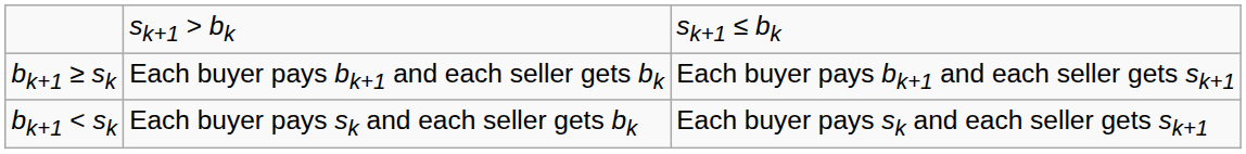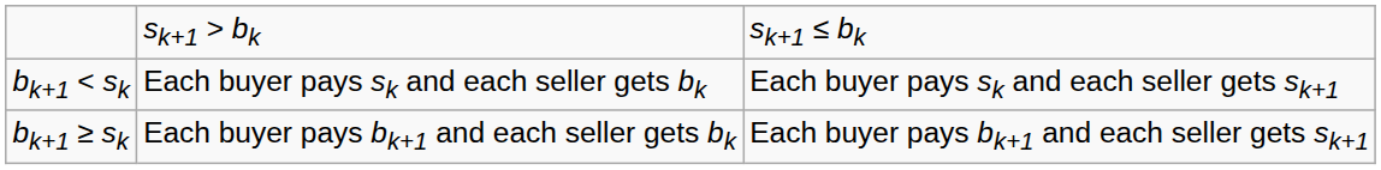rows swapped: bk+1 < sk <-> bk+1 ≥ sk
